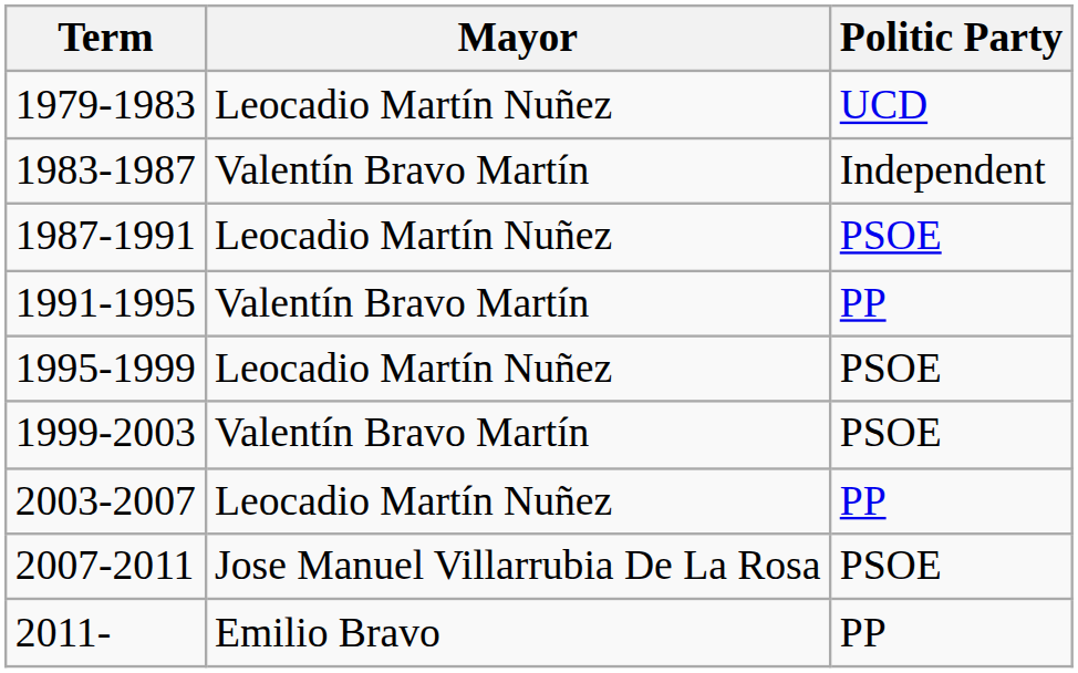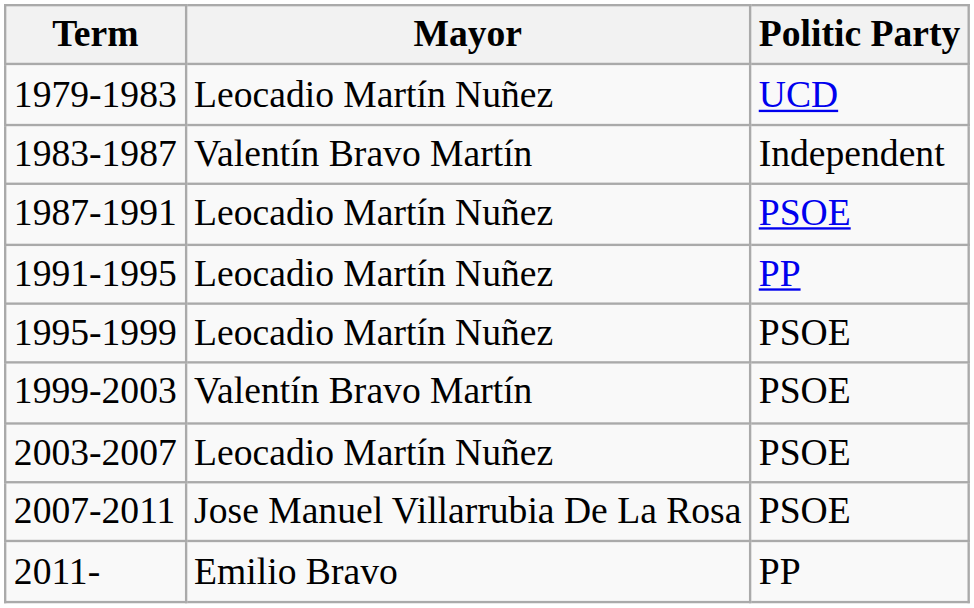1991-1995 | Mayor: Valentín Bravo Martín -> Leocadio Martín Nuñez
2003-2007 | Politic Party: PP -> PSOE
